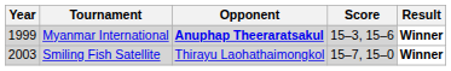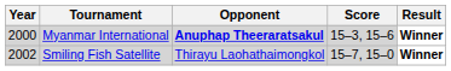Myanmar International | Year: 1999 -> 2000
Smiling Fish Satellite | Year: 2003 -> 2002
